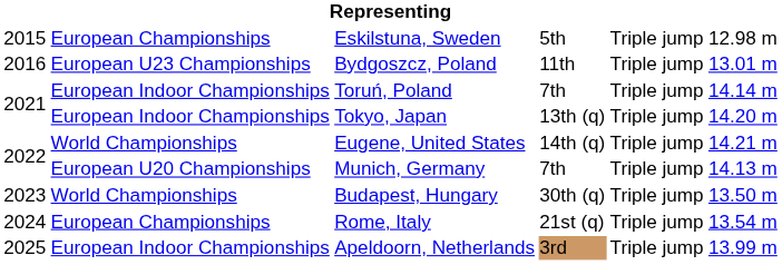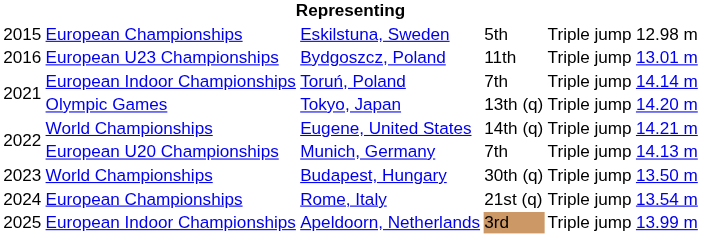Tokyo, Japan | column 2: European Indoor Championships -> Olympic Games
